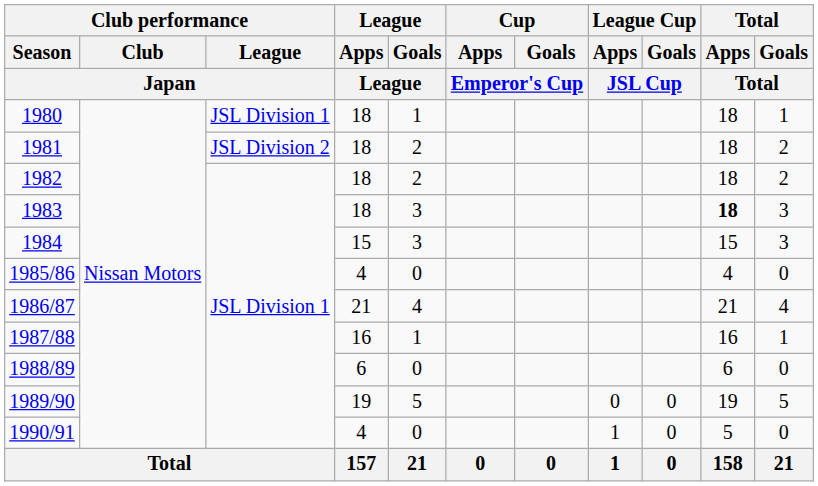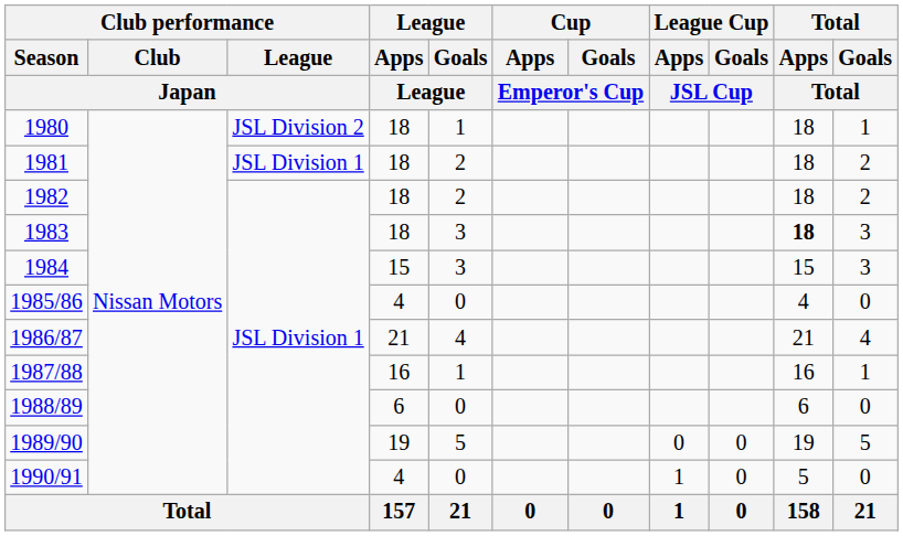1980 | Club performance / League / Japan: JSL Division 1 -> JSL Division 2
1981 | Club performance / League / Japan: JSL Division 2 -> JSL Division 1
